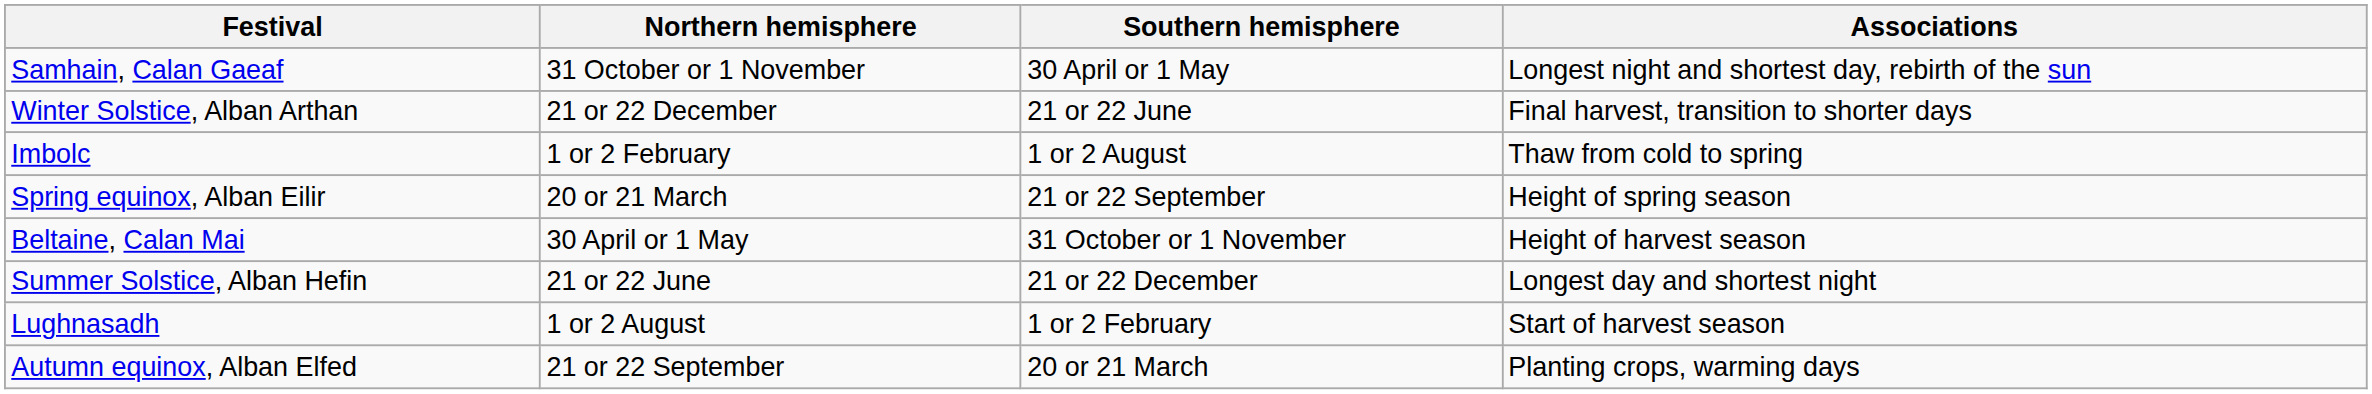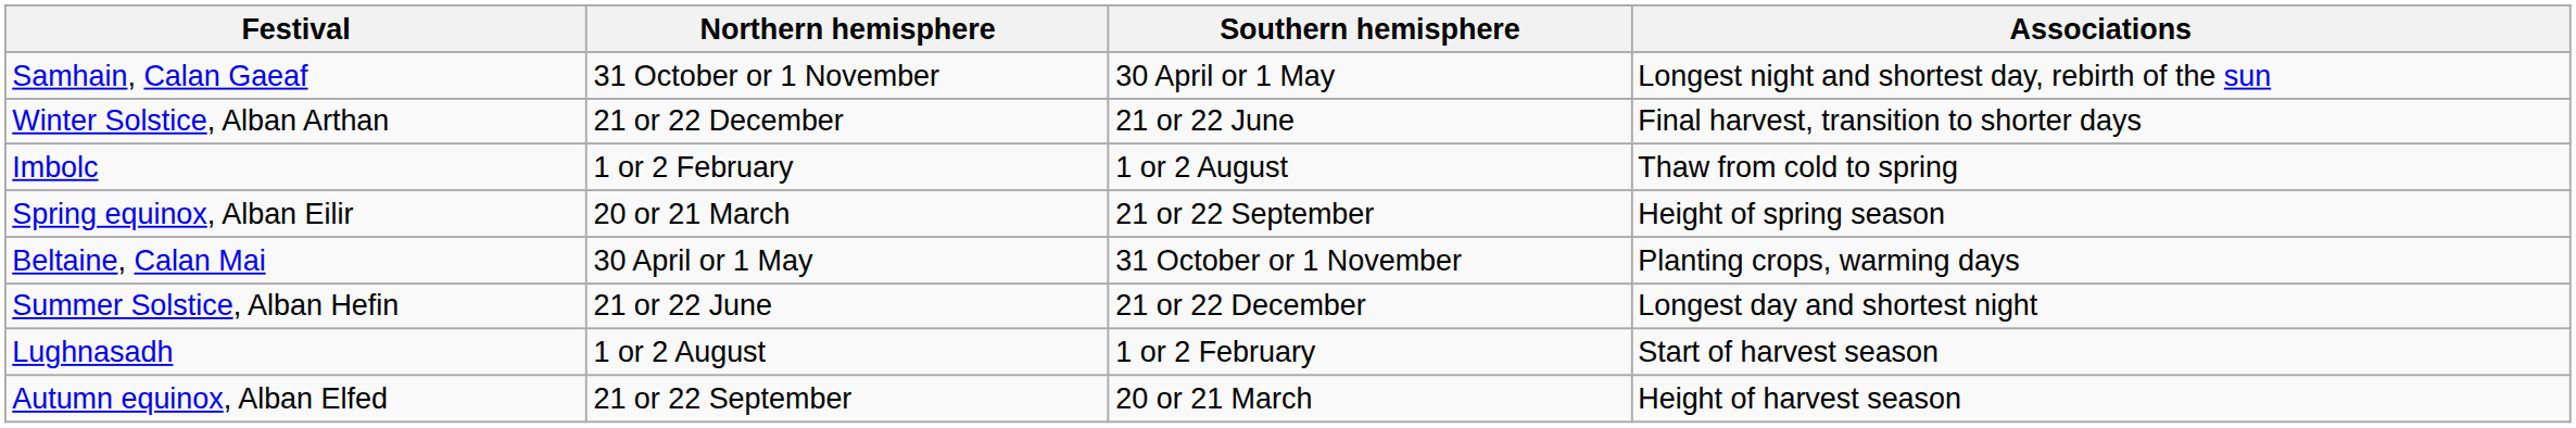Beltaine, Calan Mai | Associations: Height of harvest season -> Planting crops, warming days
Autumn equinox, Alban Elfed | Associations: Planting crops, warming days -> Height of harvest season
